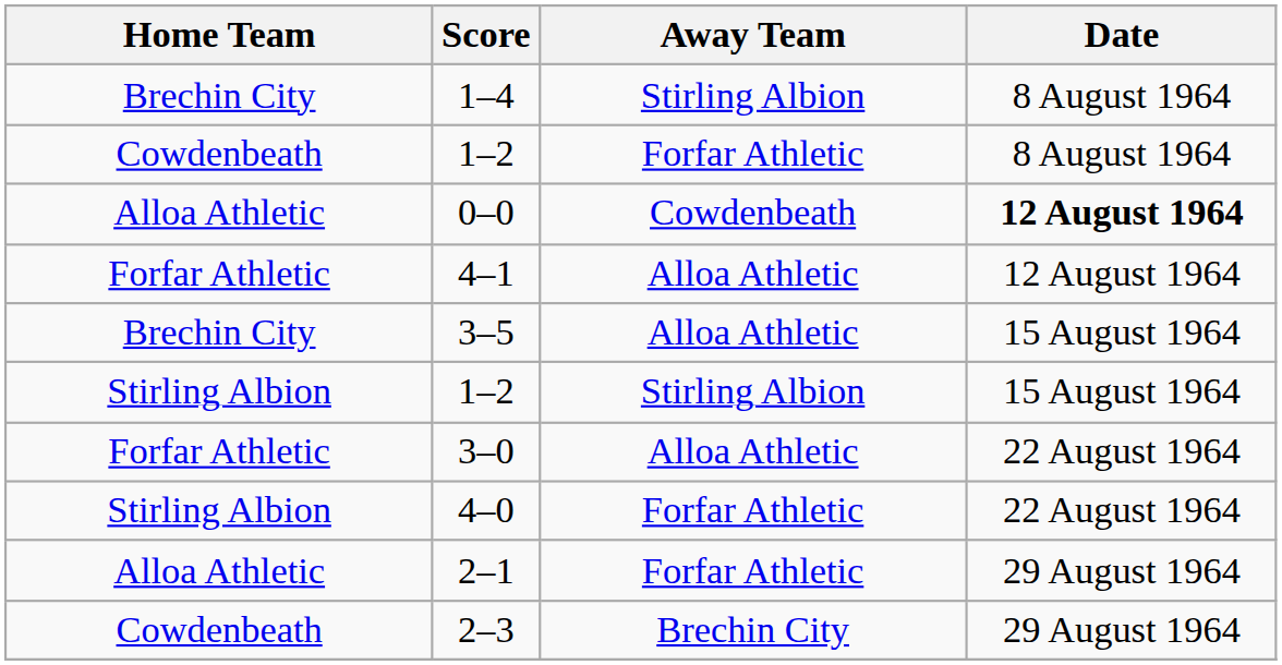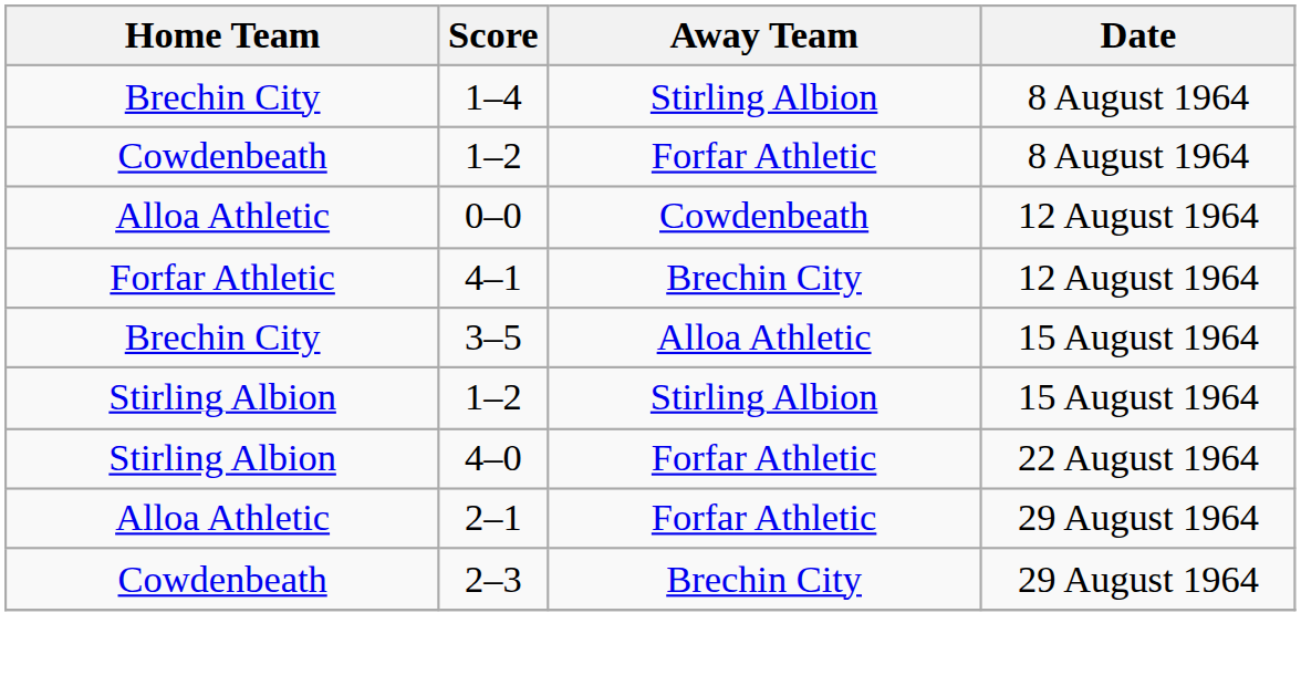0–0 | Date: bold -> normal
4–1 | Away Team: Alloa Athletic -> Brechin City
- row: Forfar Athletic | 3–0 | Alloa Athletic | 22 August 1964
